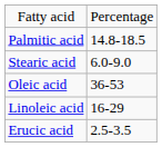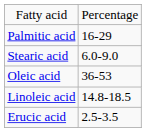Palmitic acid | column 2: 14.8-18.5 -> 16-29
Linoleic acid | column 2: 16-29 -> 14.8-18.5
